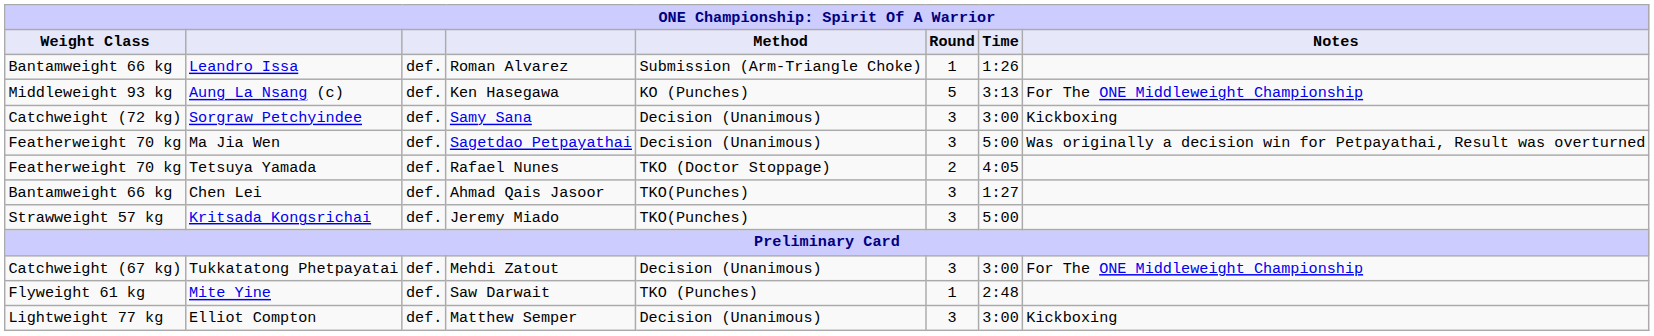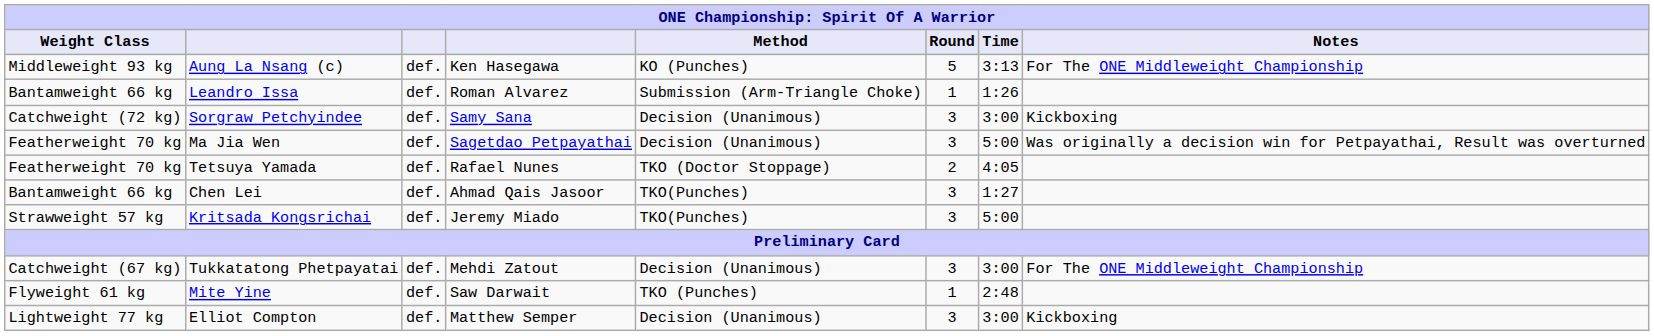rows swapped: Aung La Nsang (c) <-> Leandro Issa
